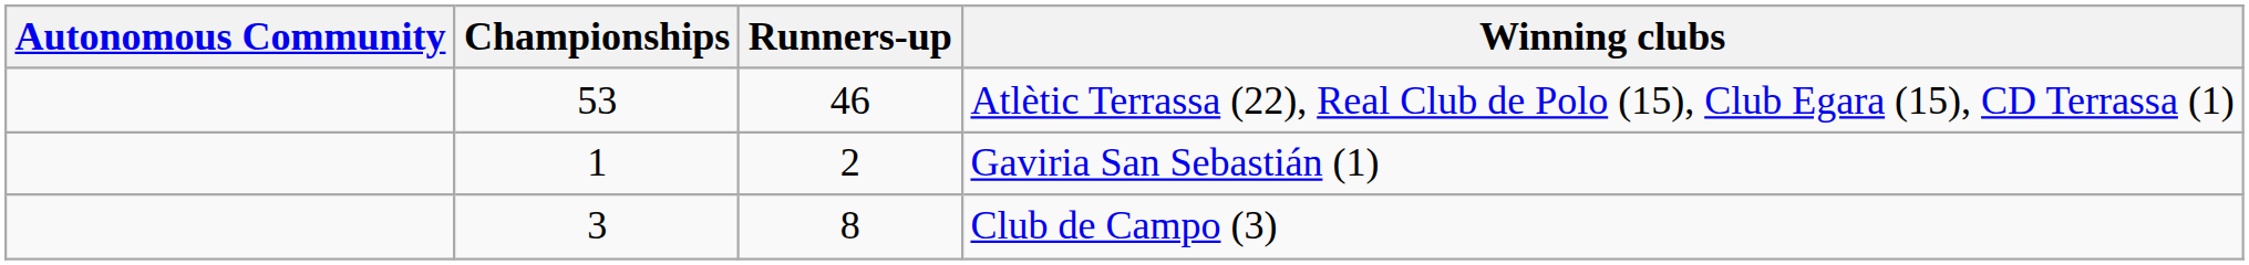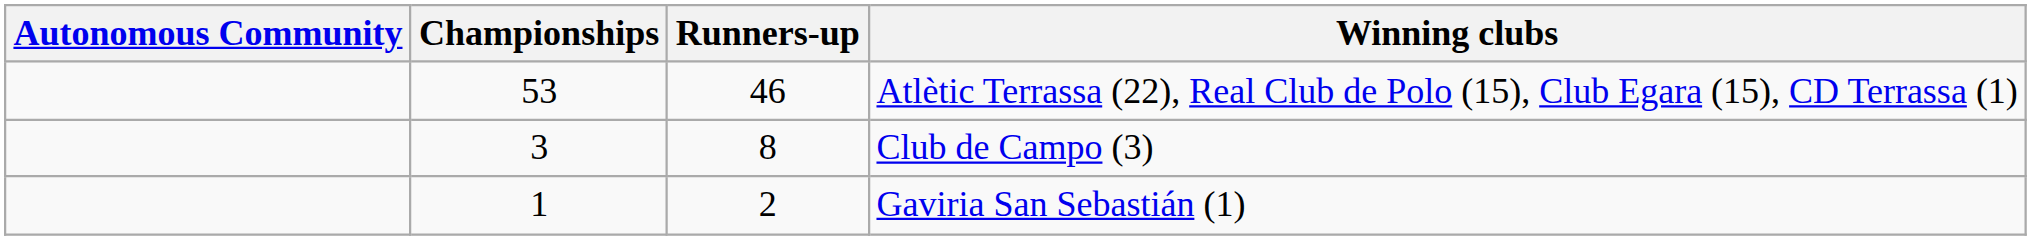rows swapped: Club de Campo (3) <-> Gaviria San Sebastián (1)
